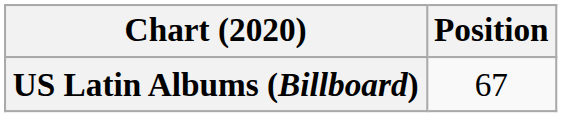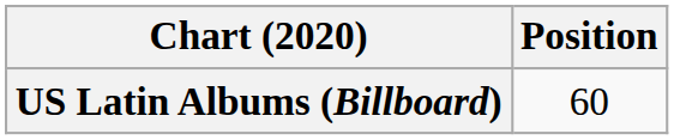US Latin Albums (Billboard) | Position: 67 -> 60
